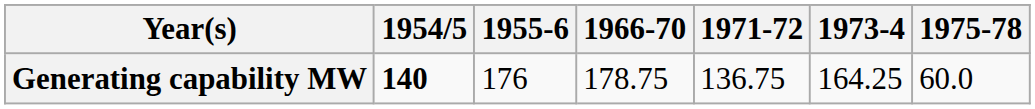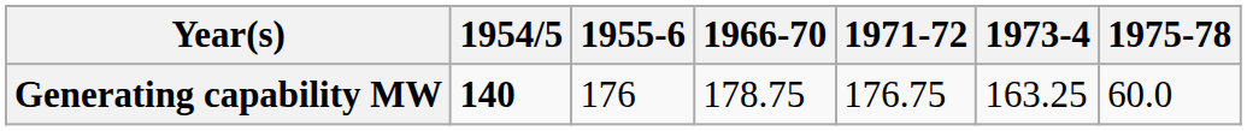Generating capability MW | 1971-72: 136.75 -> 176.75
Generating capability MW | 1973-4: 164.25 -> 163.25
